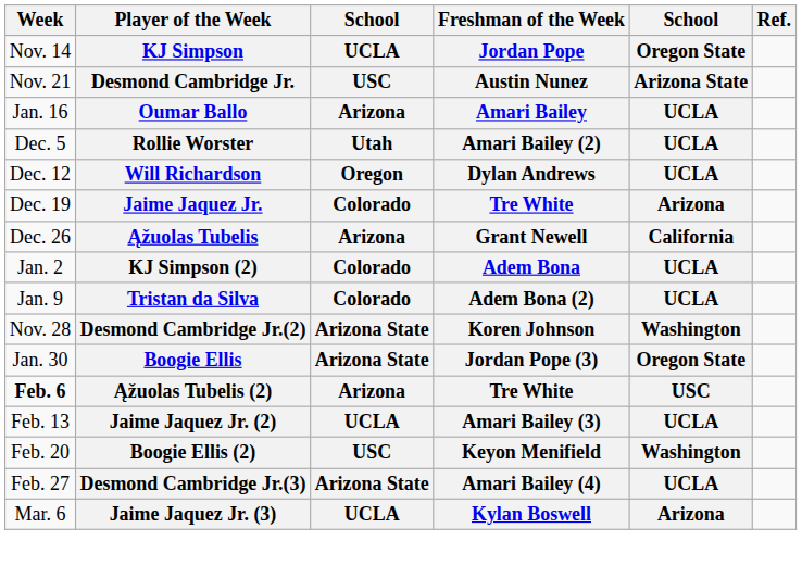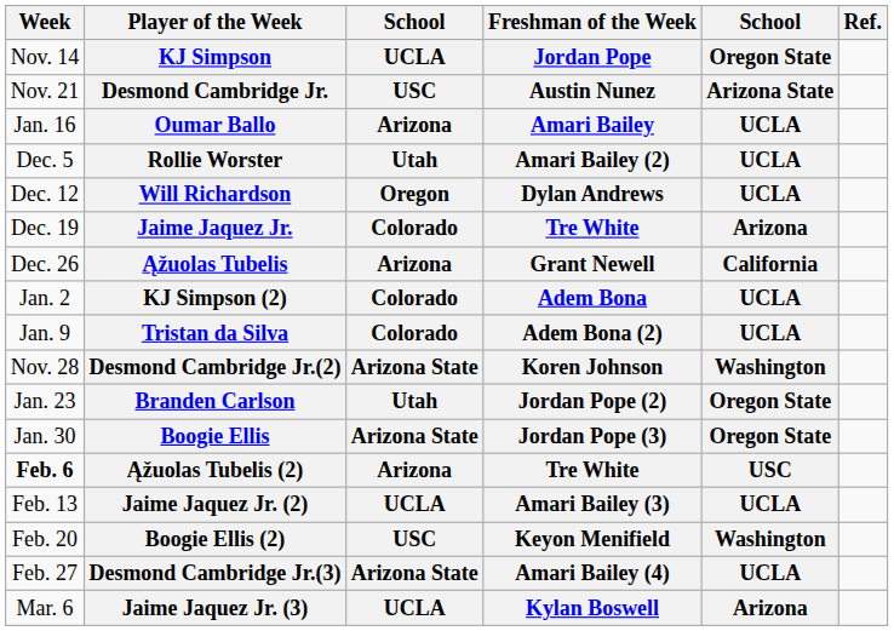+ row: Jan. 23 | Branden Carlson | Utah | Jordan Pope (2) | Oregon State
